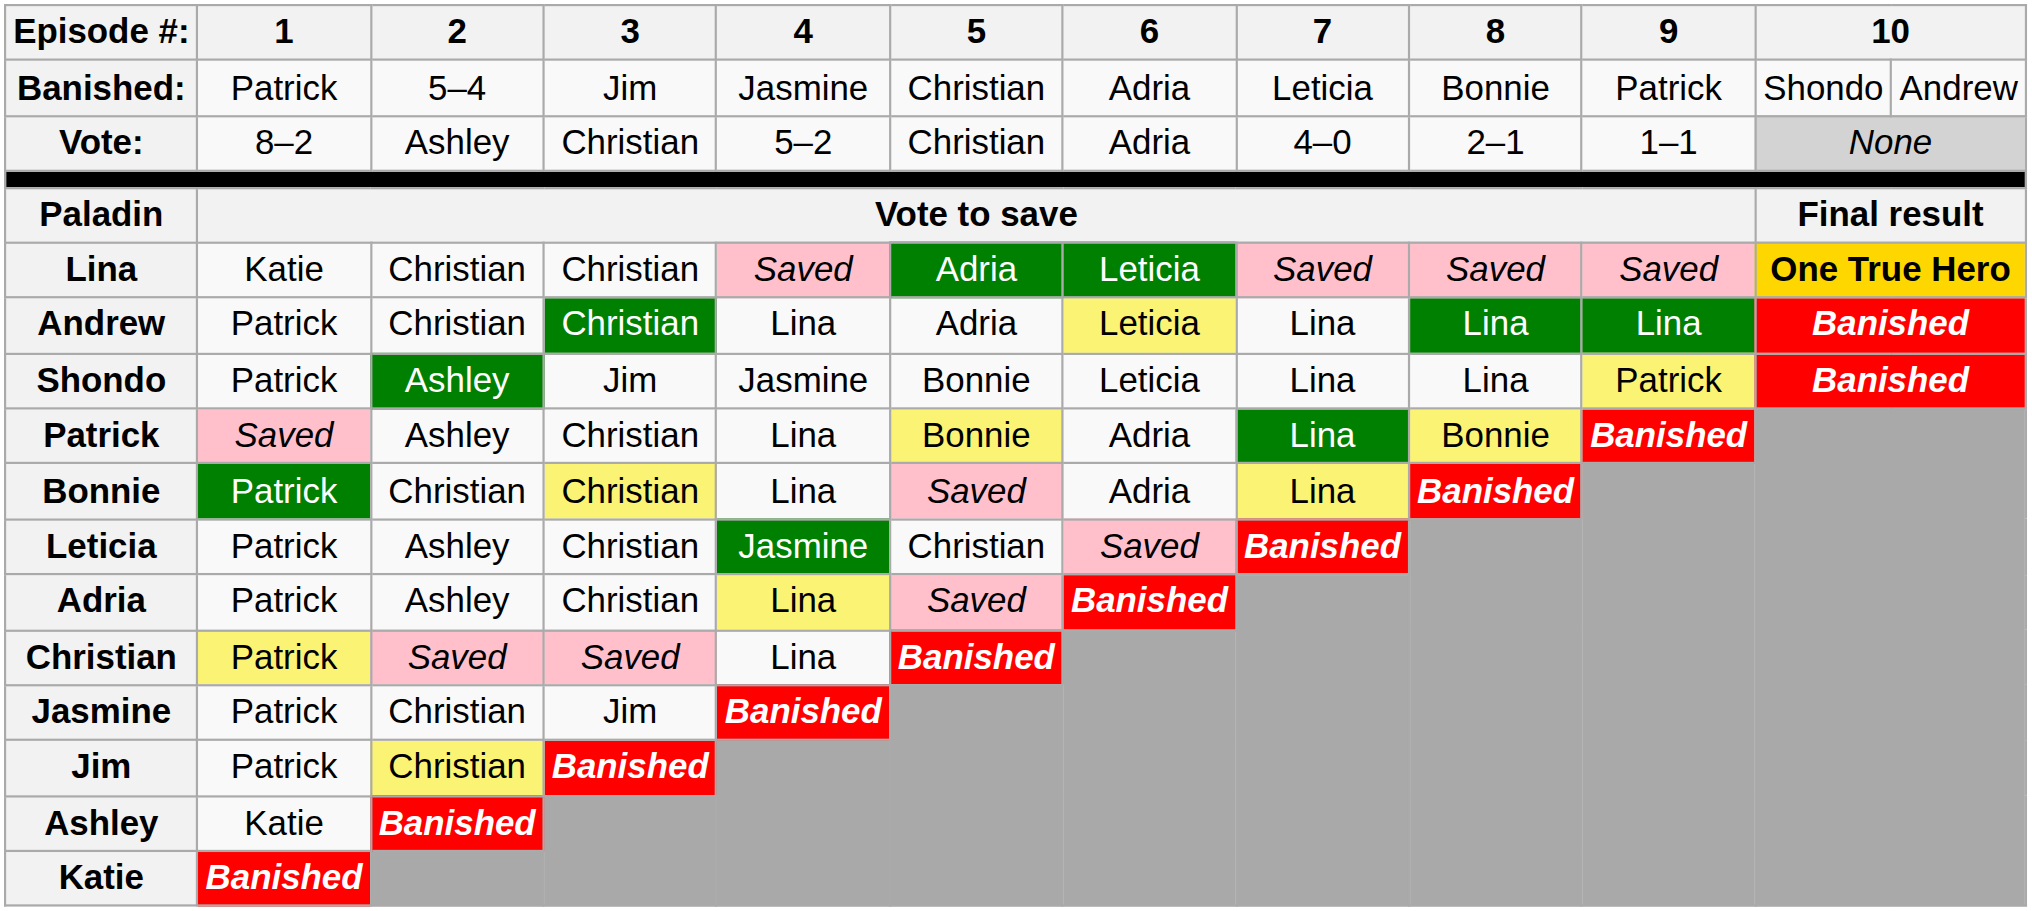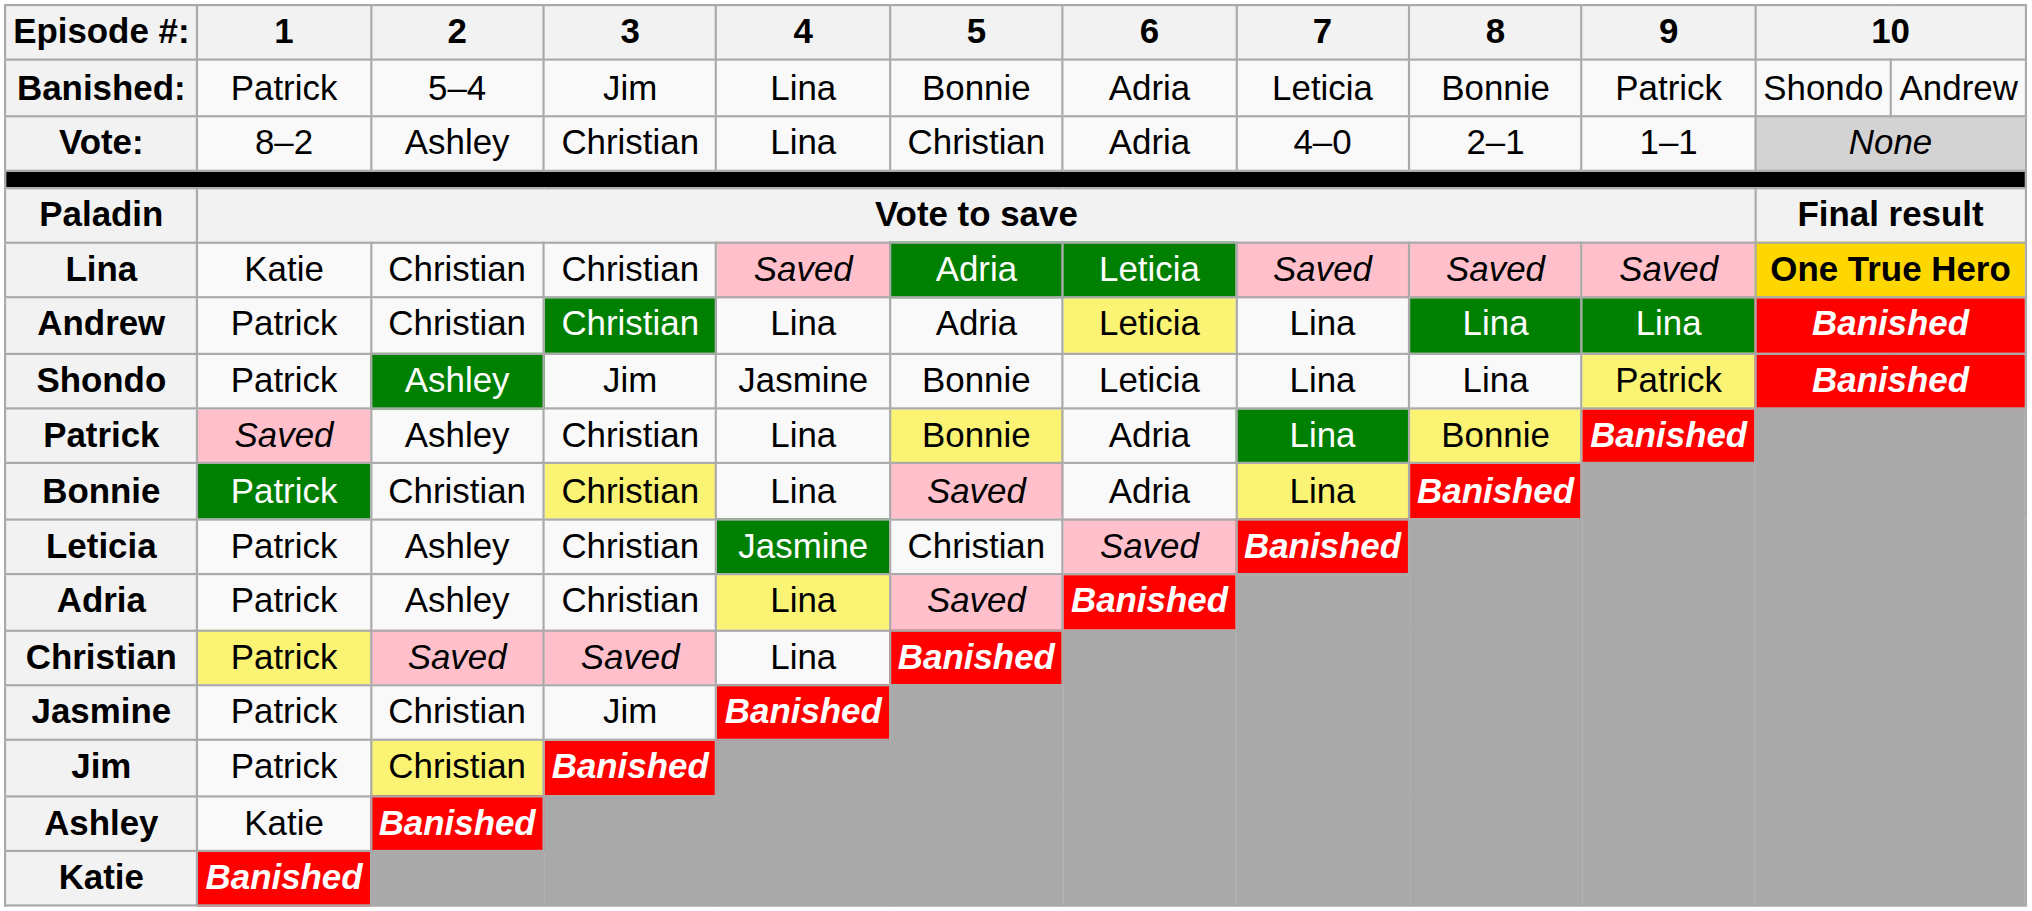Banished: | 4: Jasmine -> Lina
Banished: | 5: Christian -> Bonnie
Vote: | 4: 5–2 -> Lina
